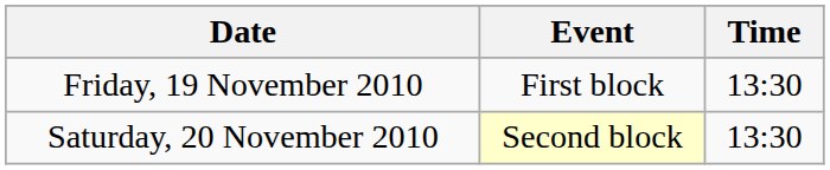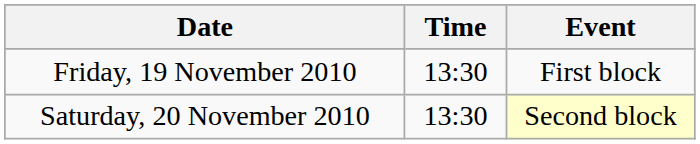columns swapped: Time <-> Event
